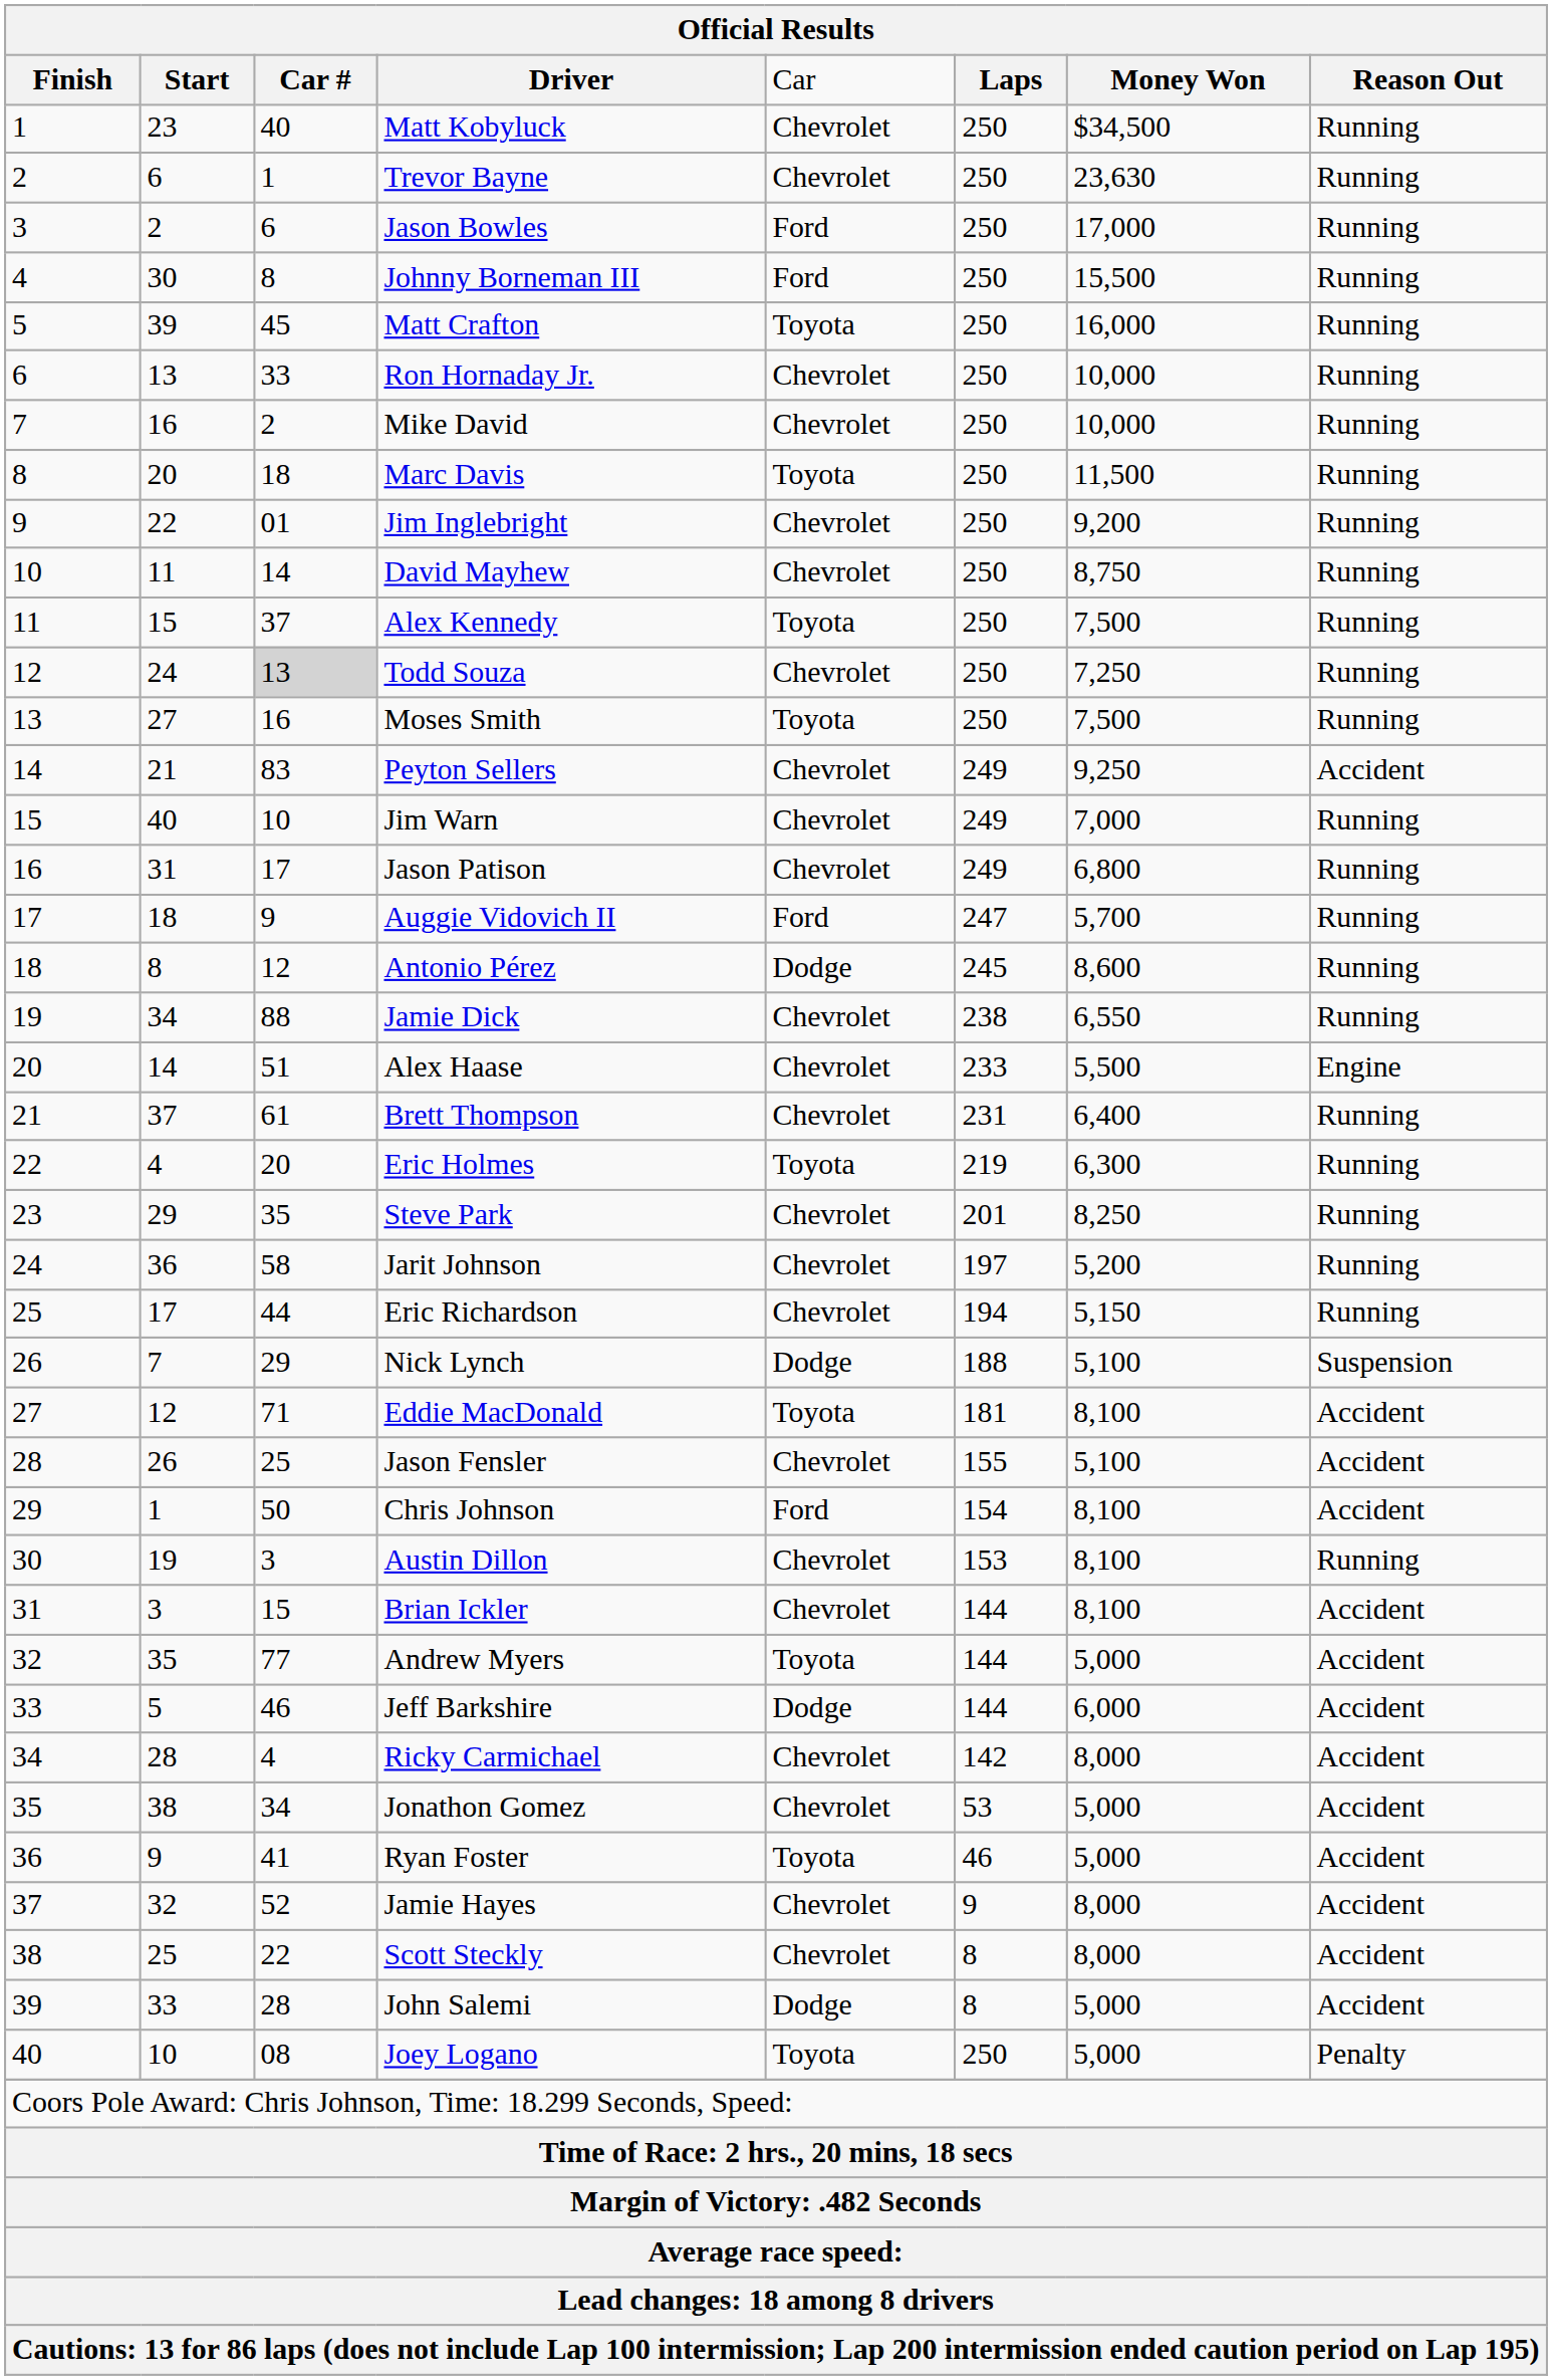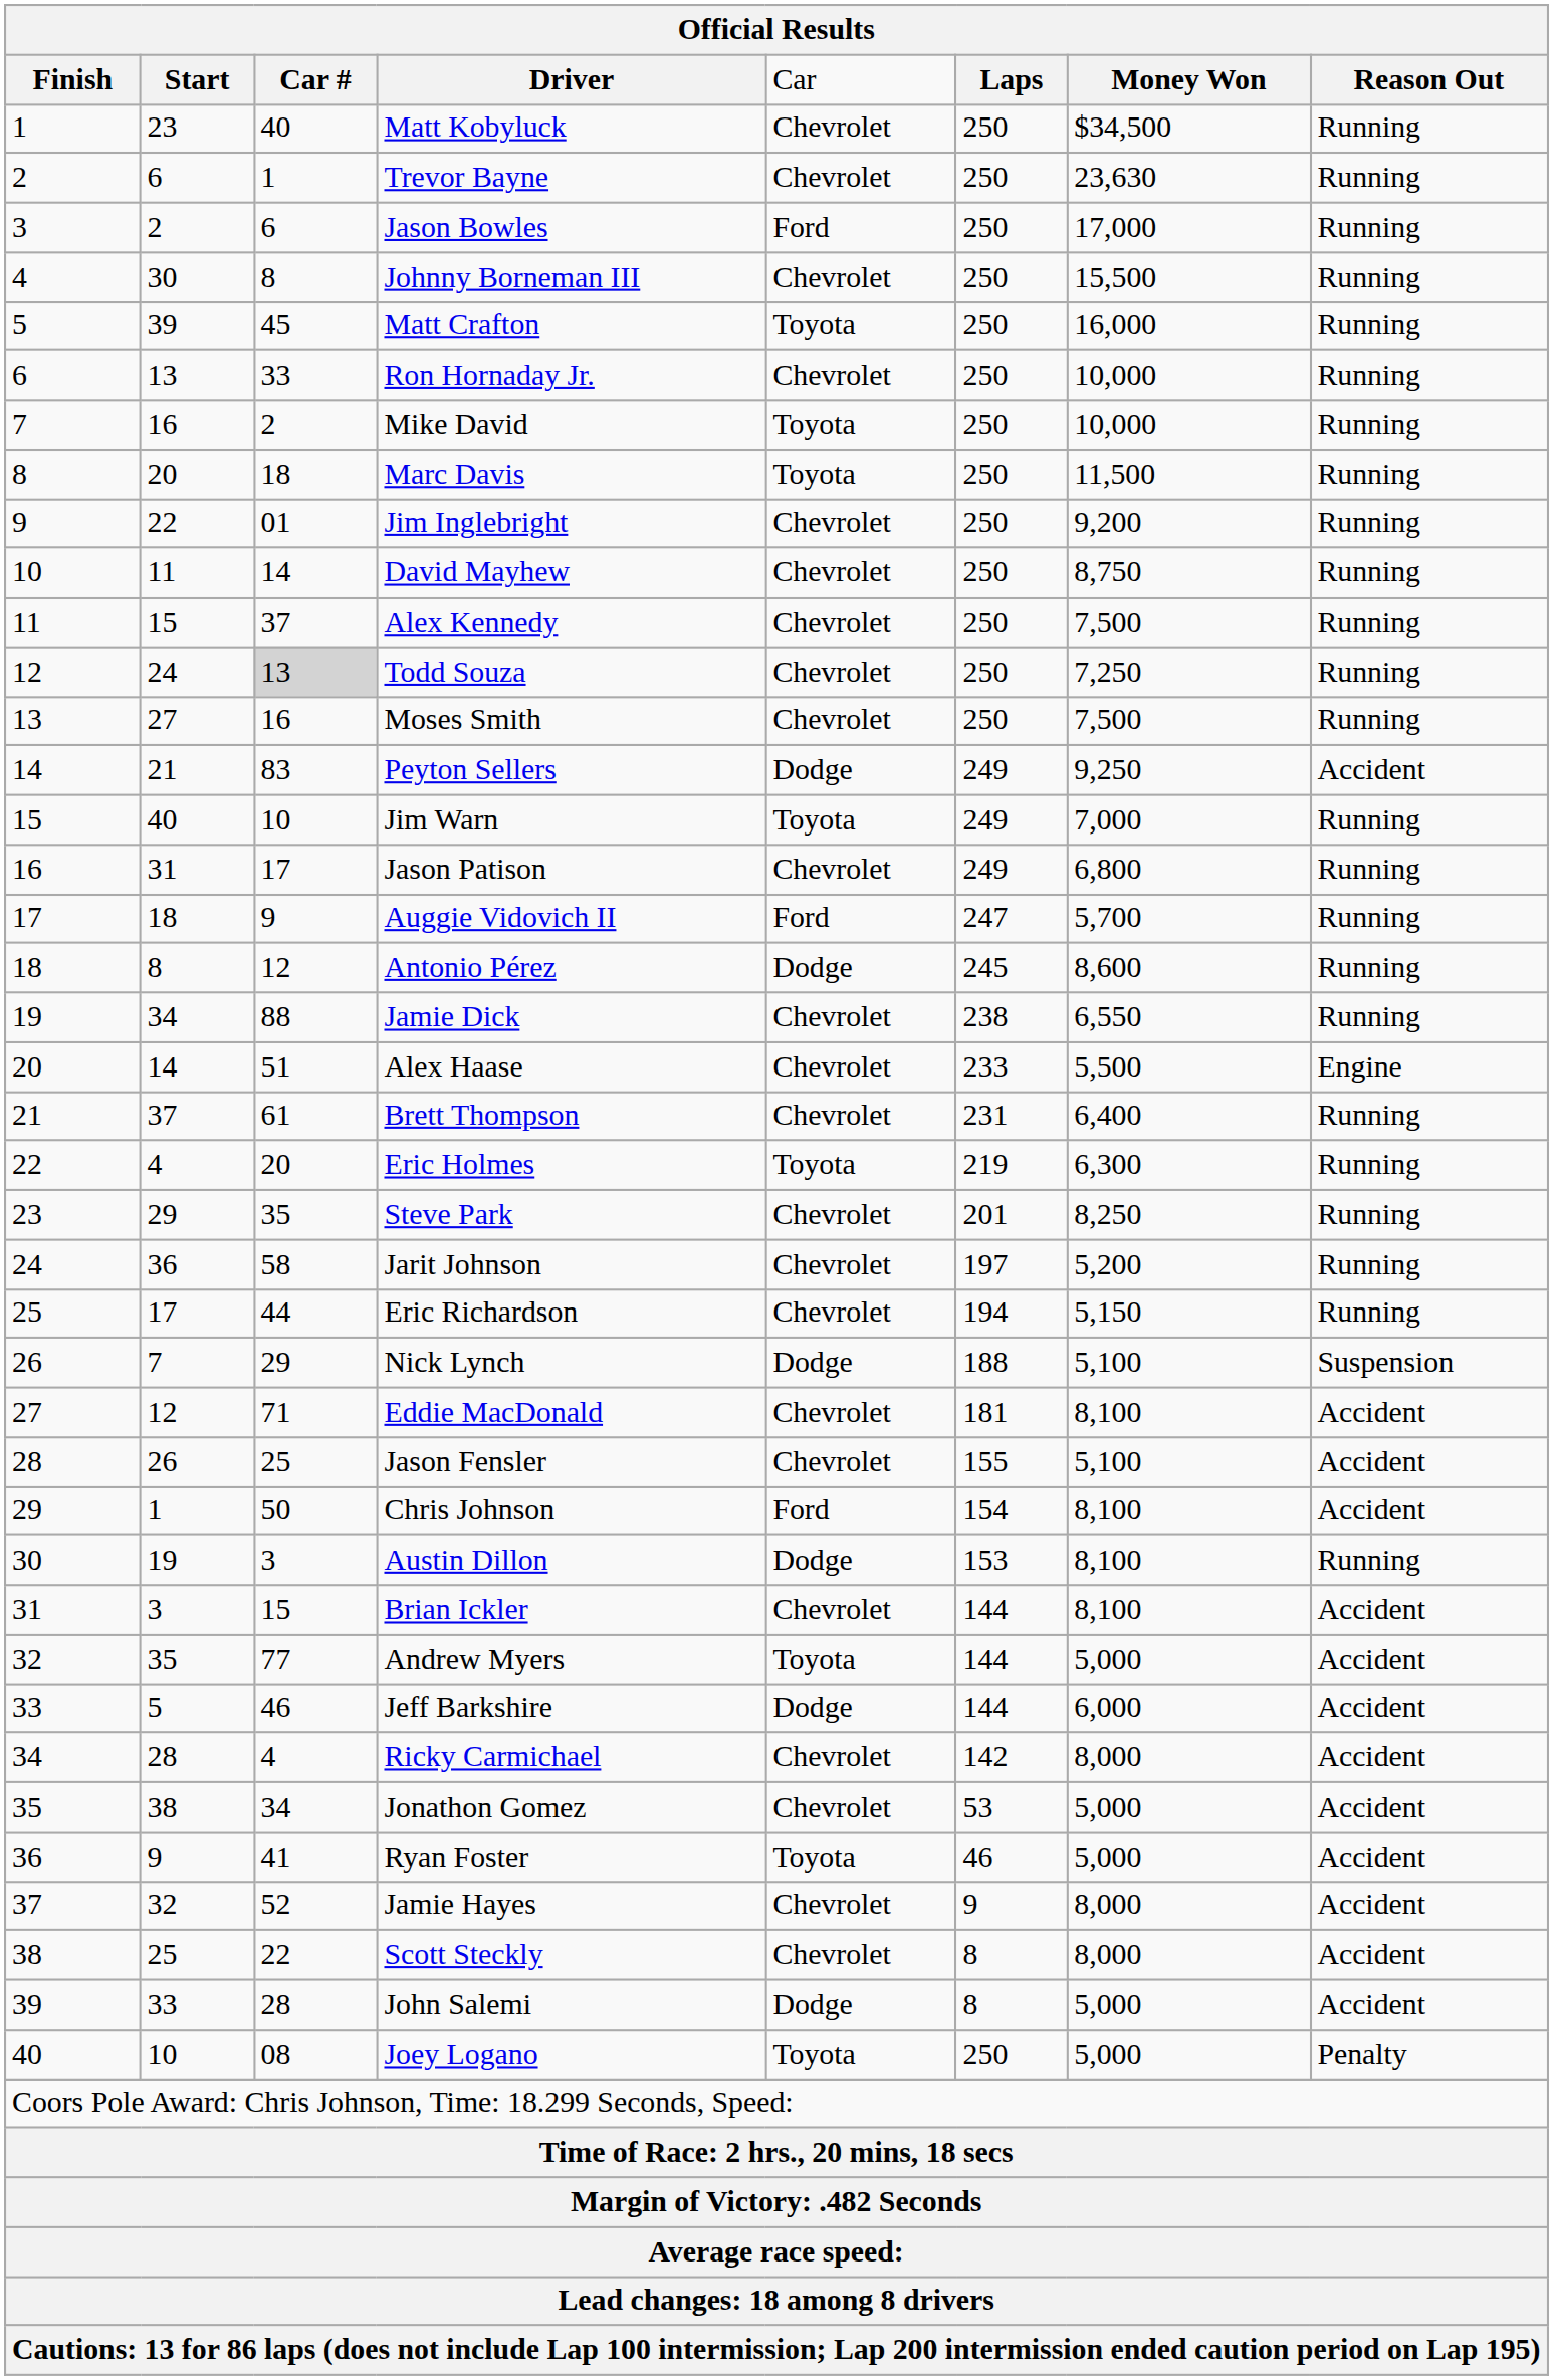Johnny Borneman III | column 5: Ford -> Chevrolet
Mike David | column 5: Chevrolet -> Toyota
Alex Kennedy | column 5: Toyota -> Chevrolet
Moses Smith | column 5: Toyota -> Chevrolet
Peyton Sellers | column 5: Chevrolet -> Dodge
Jim Warn | column 5: Chevrolet -> Toyota
Eddie MacDonald | column 5: Toyota -> Chevrolet
Austin Dillon | column 5: Chevrolet -> Dodge
